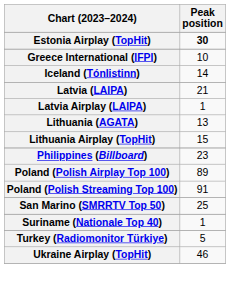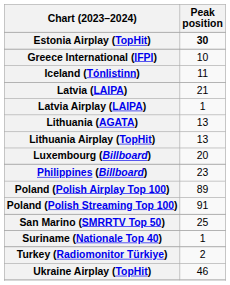Iceland (Tónlistinn) | Peak position: 14 -> 11
Lithuania Airplay (TopHit) | Peak position: 15 -> 13
+ row: Luxembourg (Billboard) | 20
Turkey (Radiomonitor Türkiye) | Peak position: 5 -> 2
